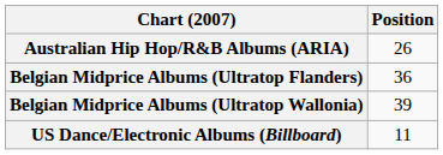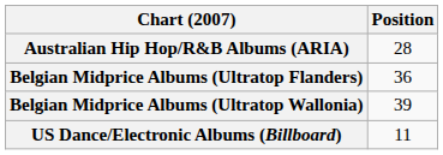Australian Hip Hop/R&B Albums (ARIA) | Position: 26 -> 28
